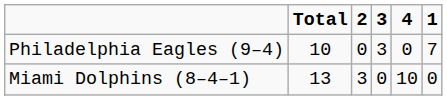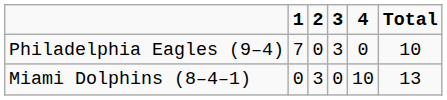columns swapped: 1 <-> Total
